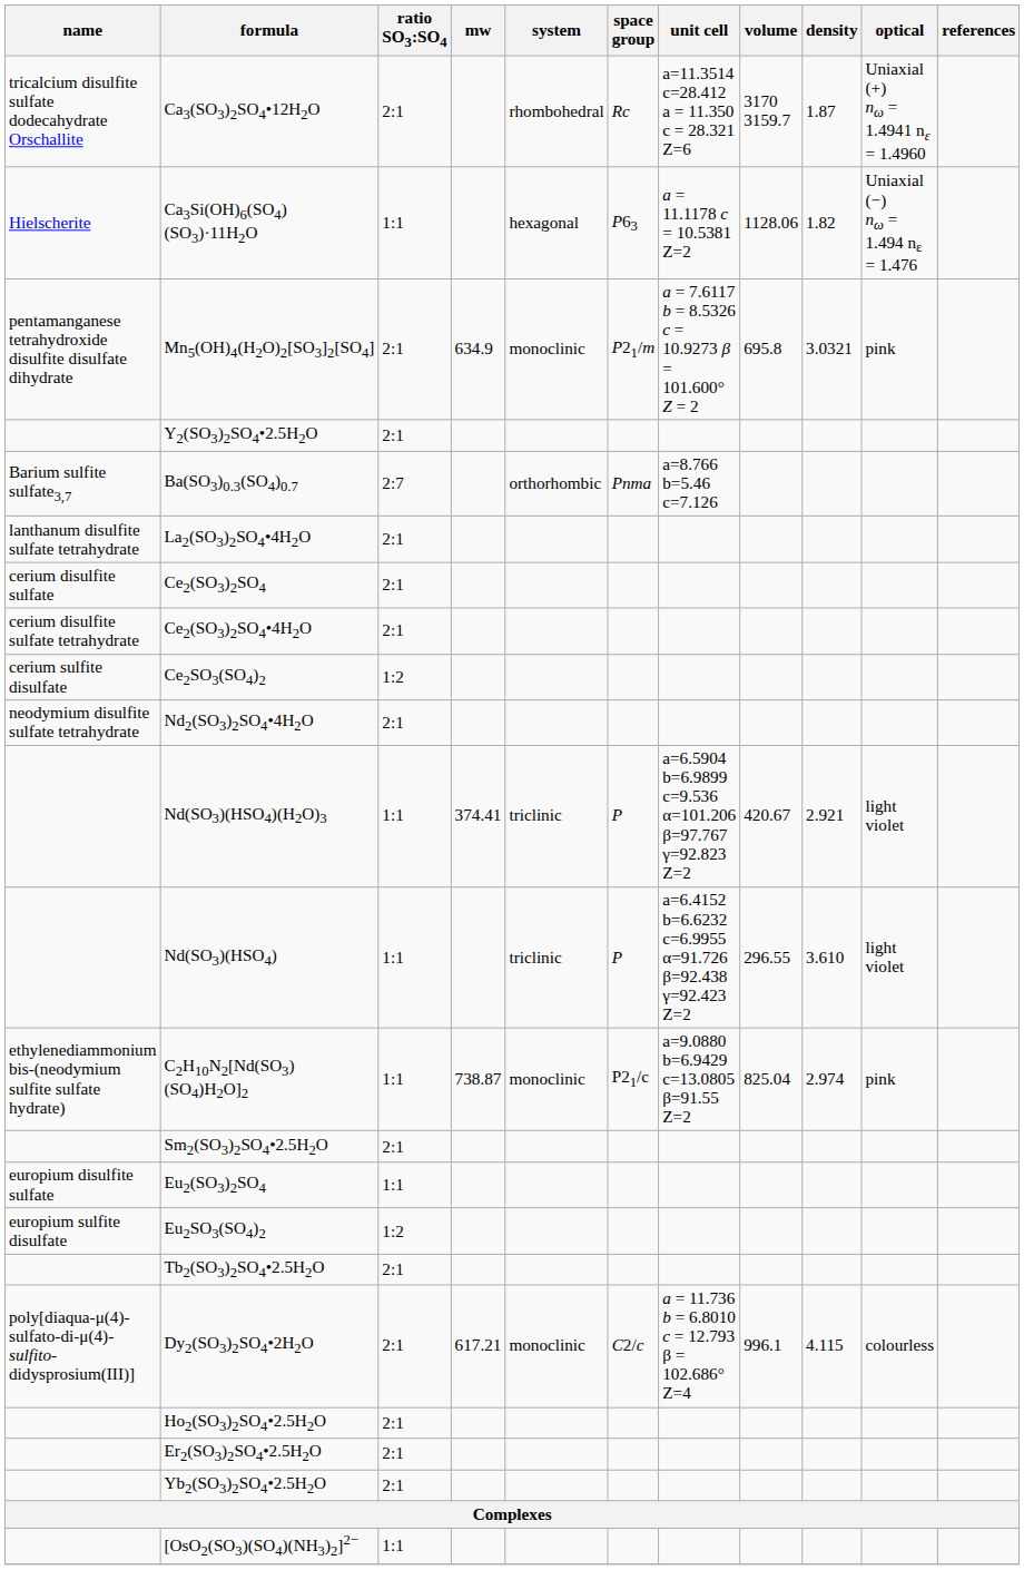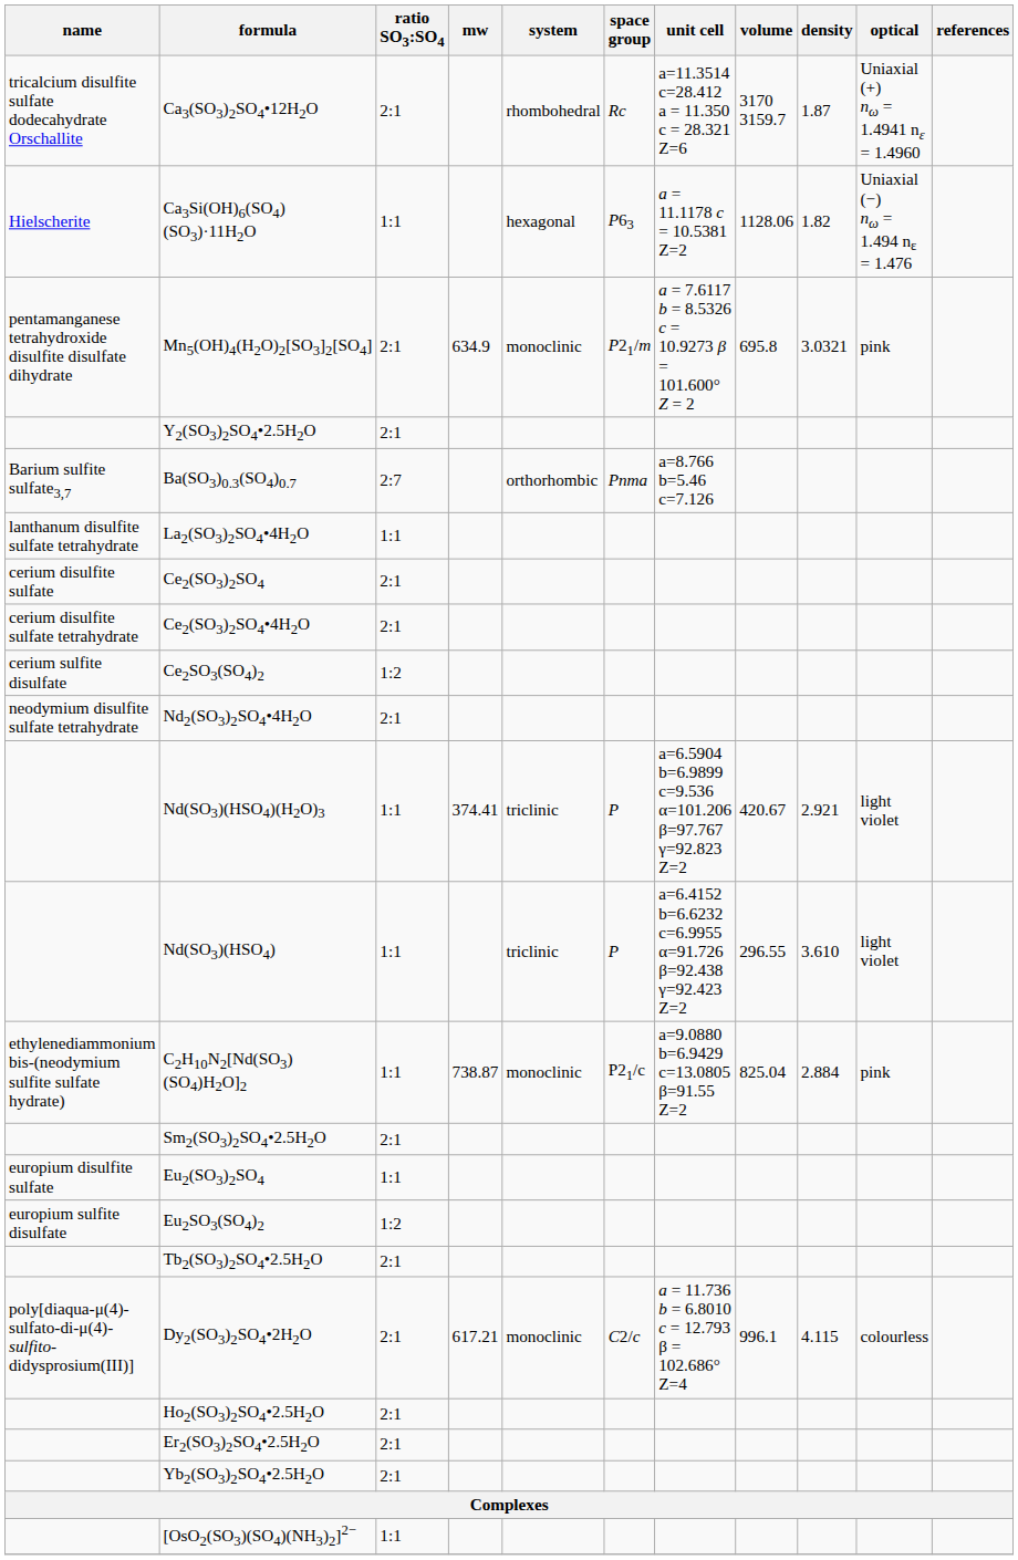La2(SO3)2SO4•4H2O | ratio SO3:SO4: 2:1 -> 1:1
C2H10N2[Nd(SO3)(SO4)H2O]2 | density: 2.974 -> 2.884
